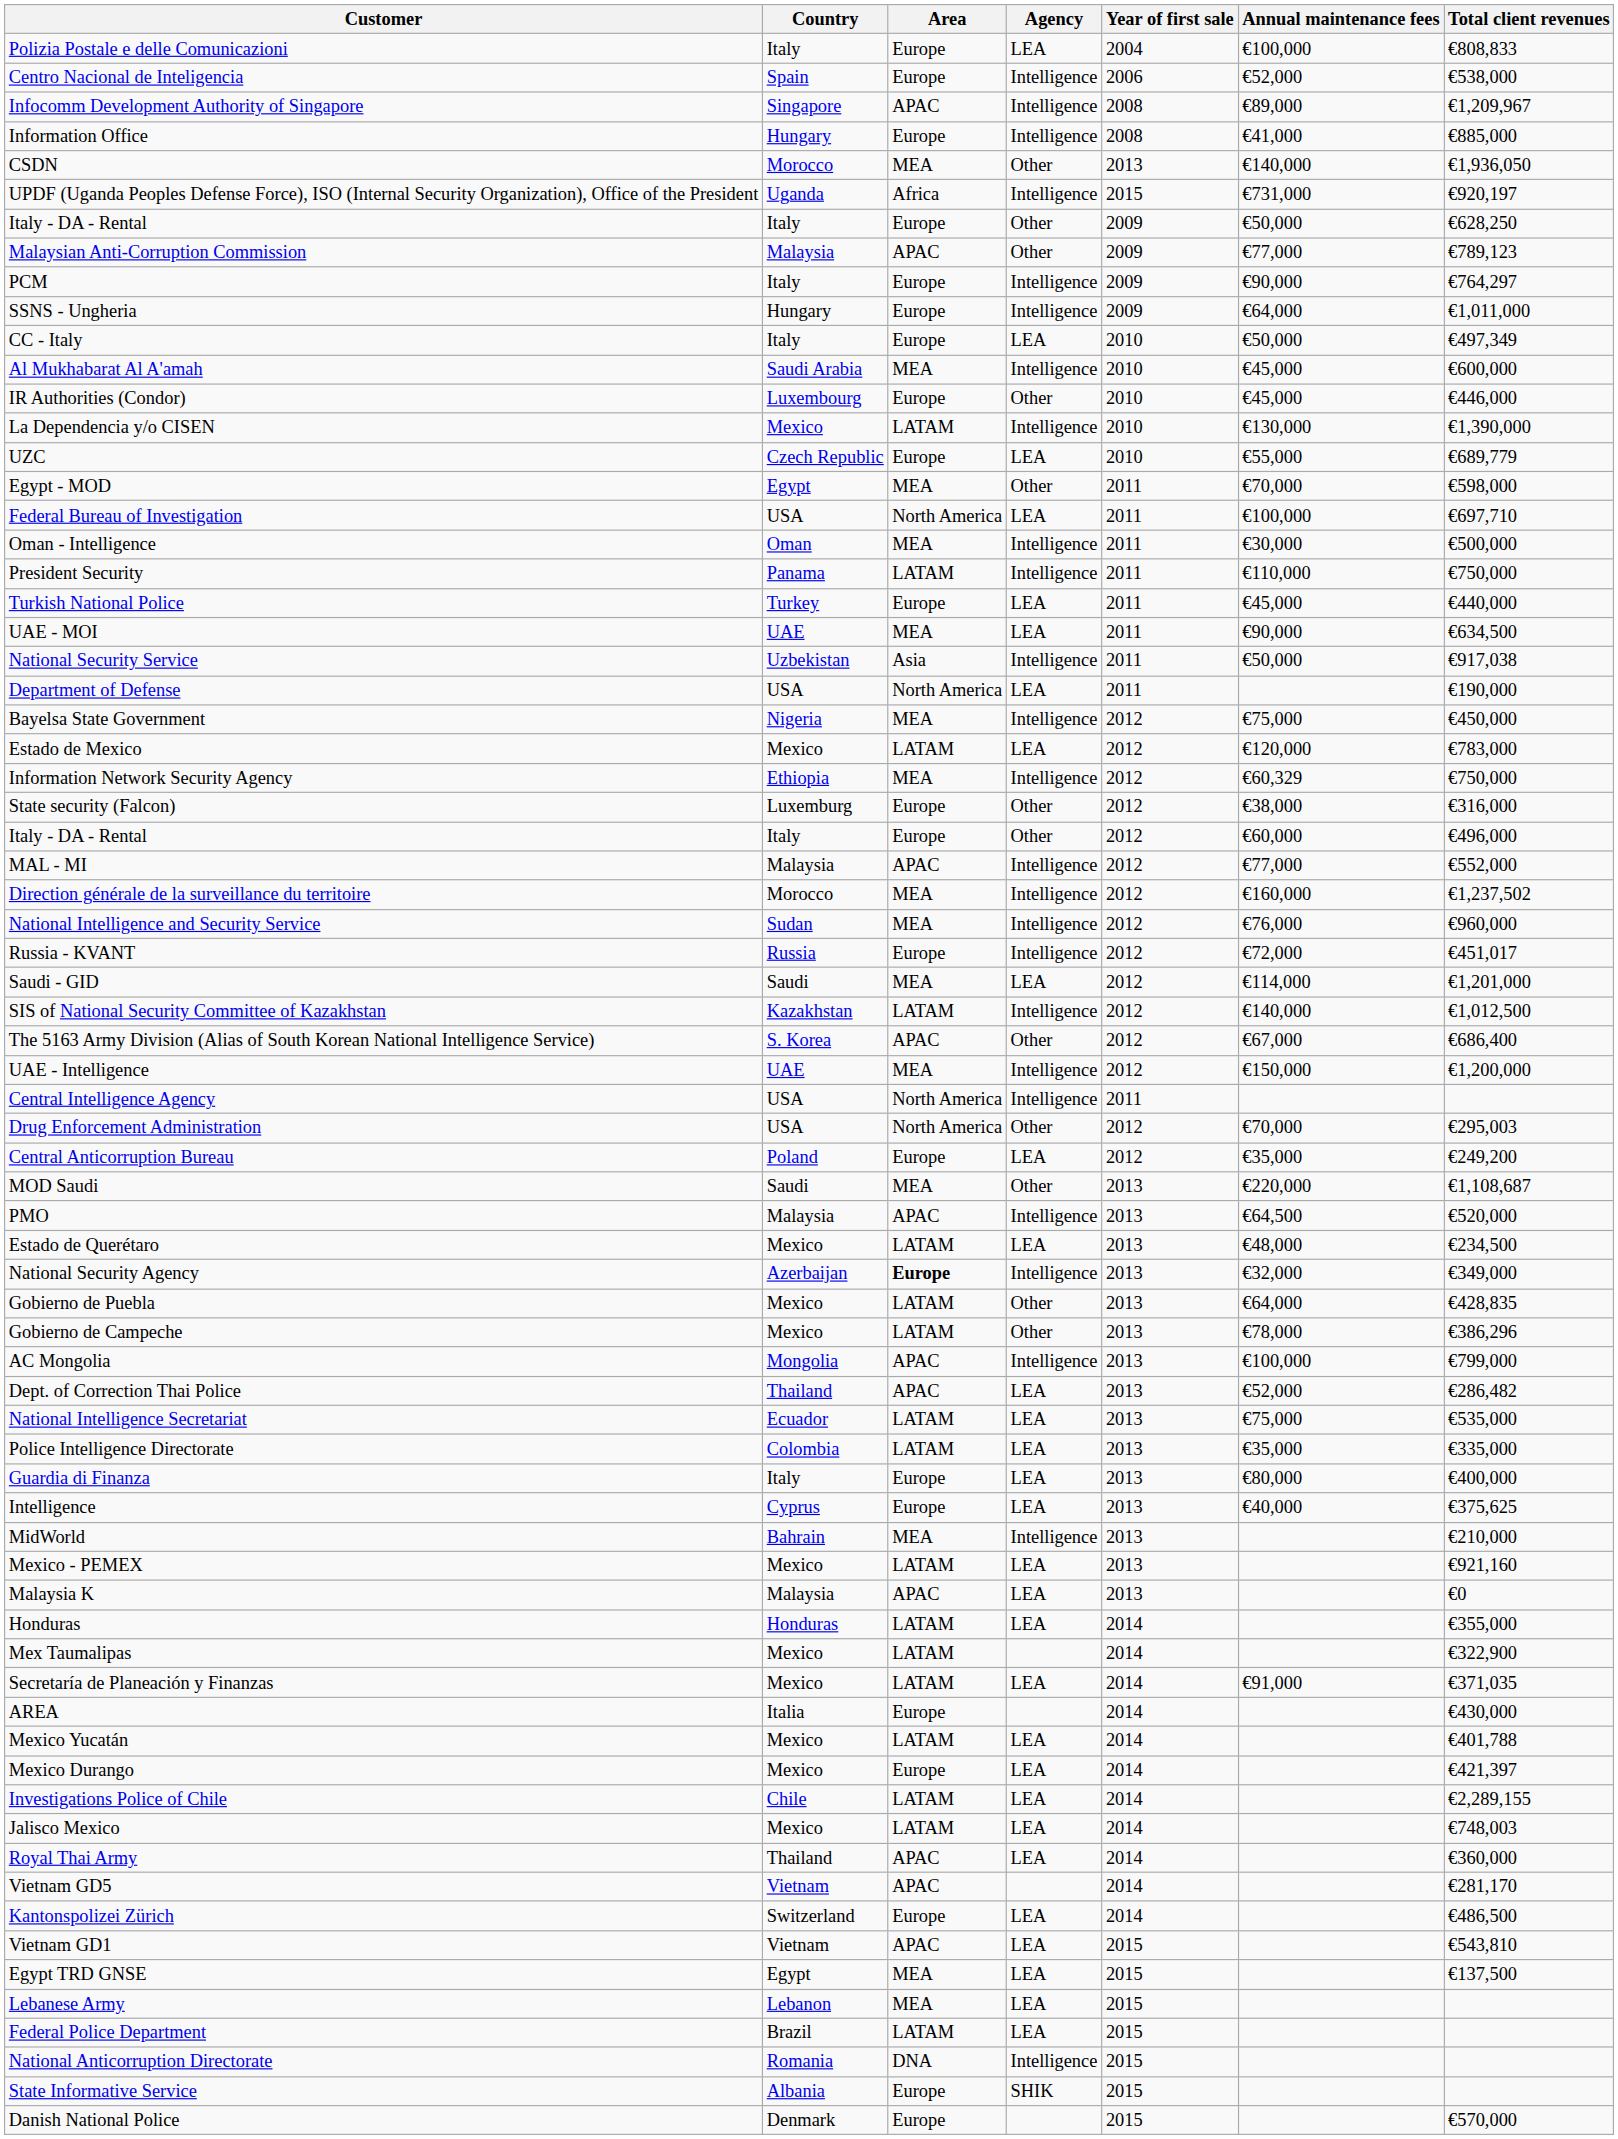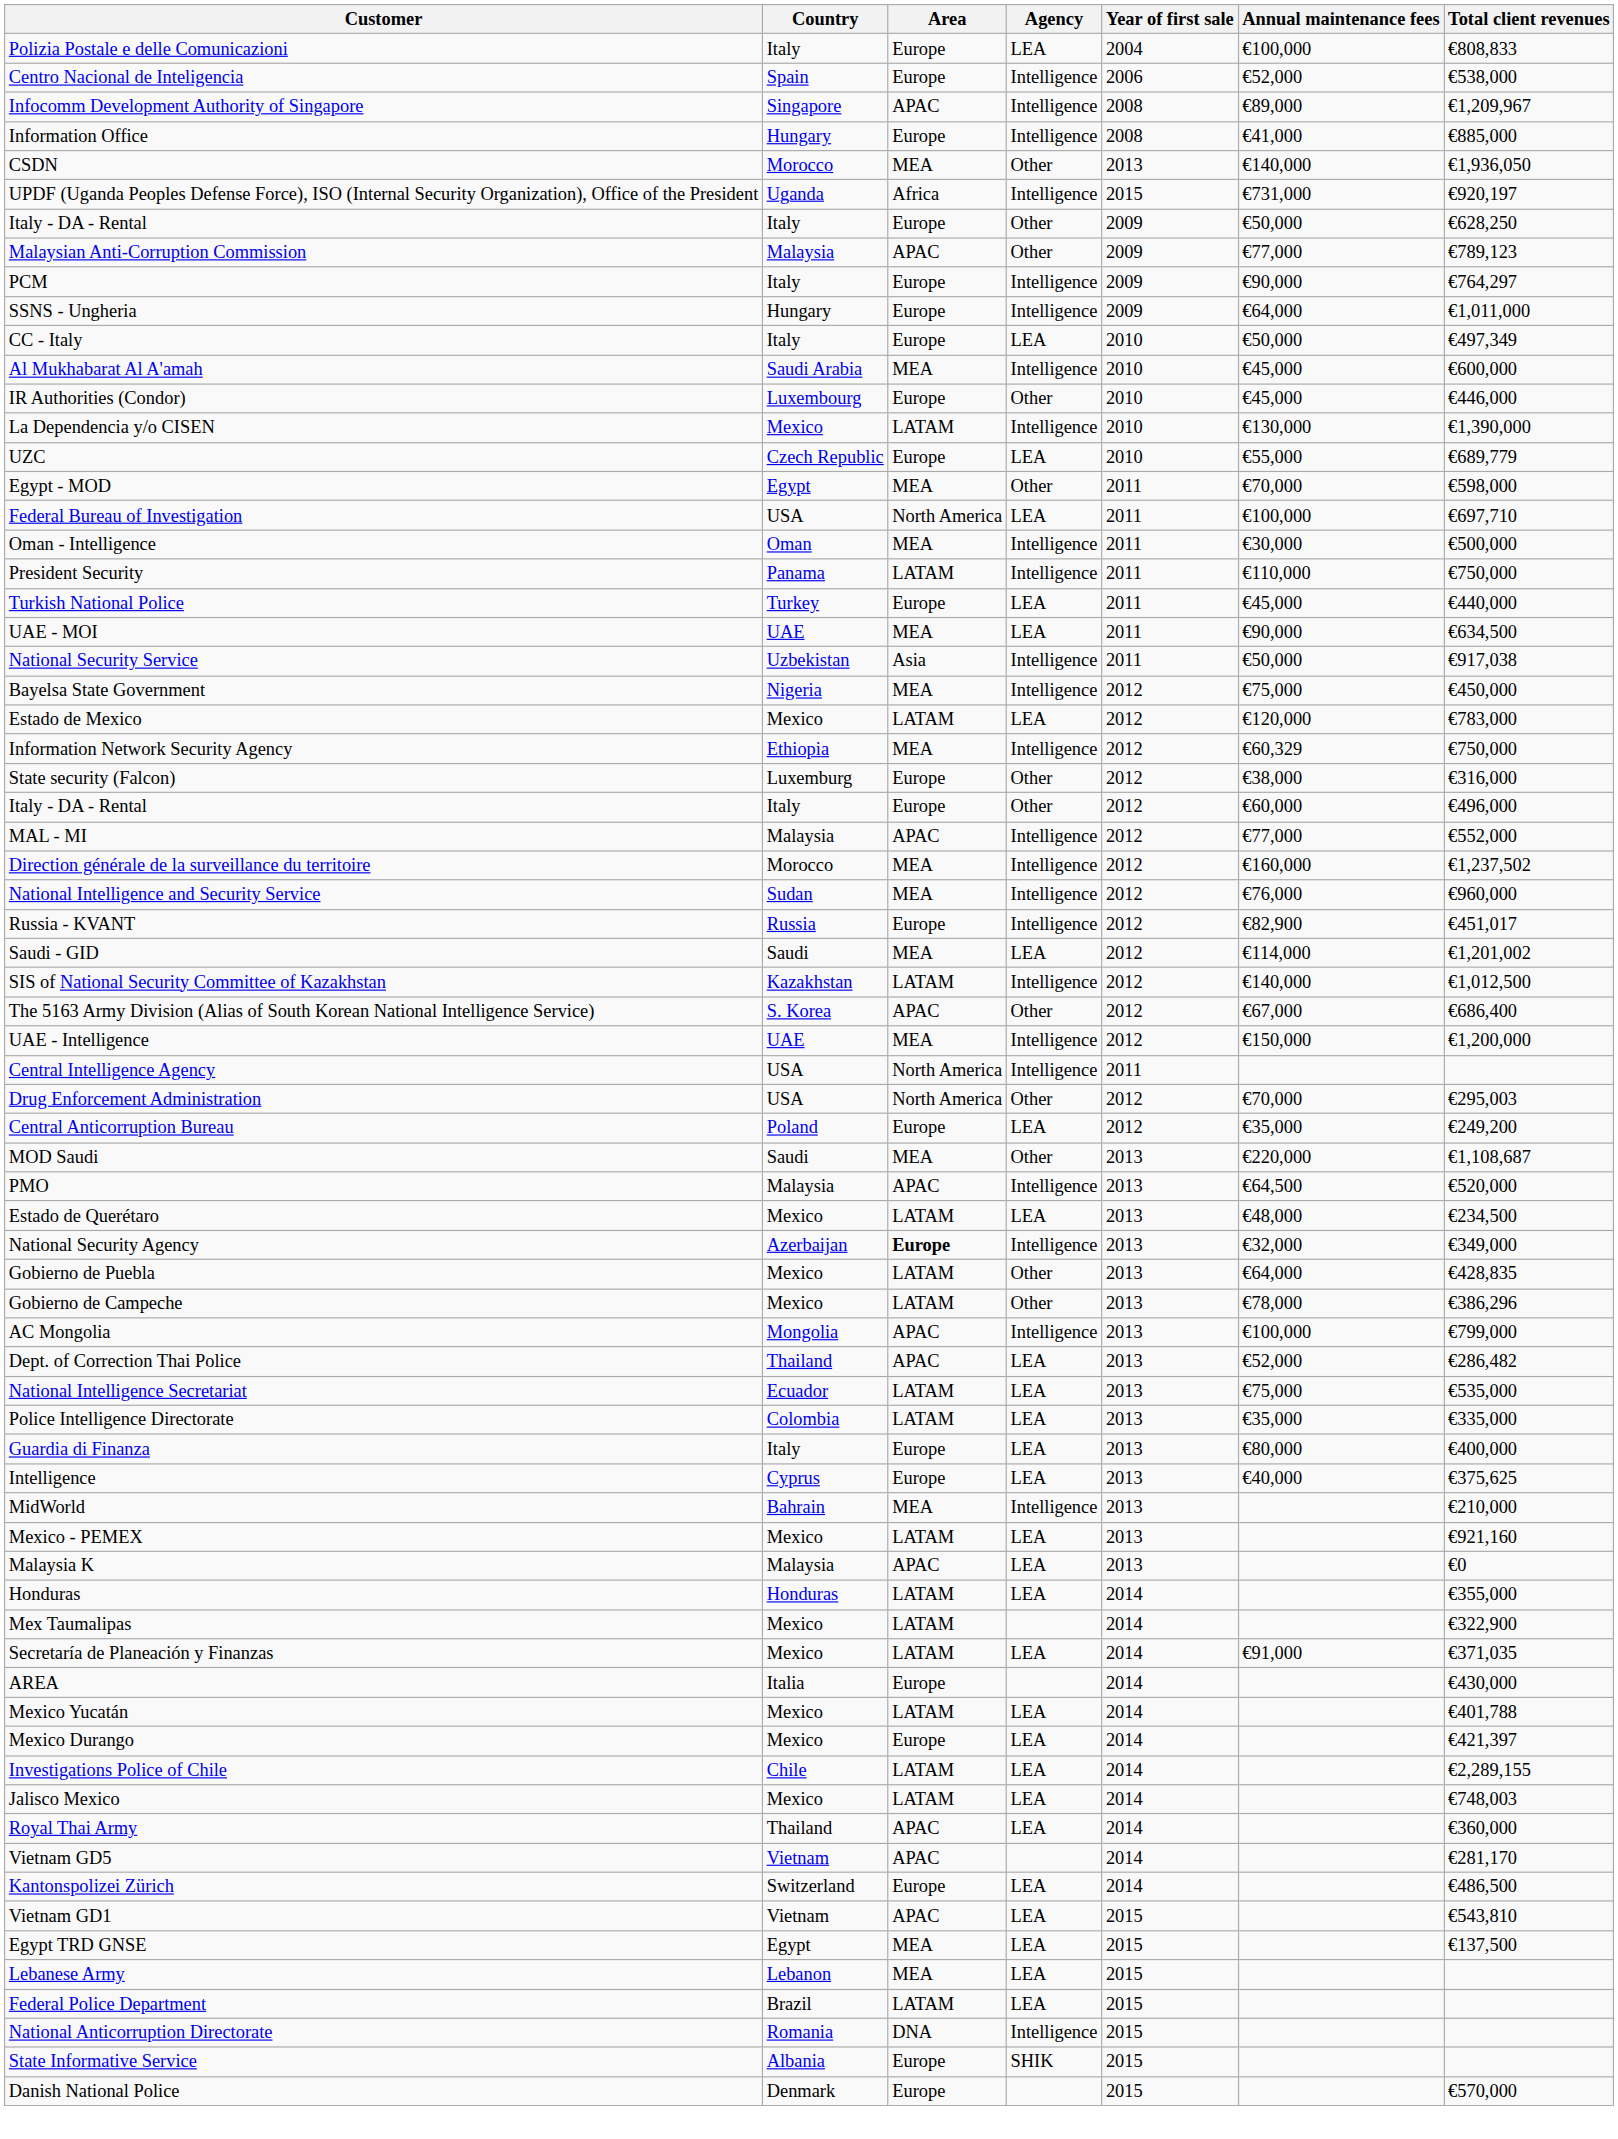- row: Department of Defense | USA | North America | LEA | 2011 | €190,000
Russia - KVANT | Annual maintenance fees: €72,000 -> €82,900
Saudi - GID | Total client revenues: €1,201,000 -> €1,201,002
